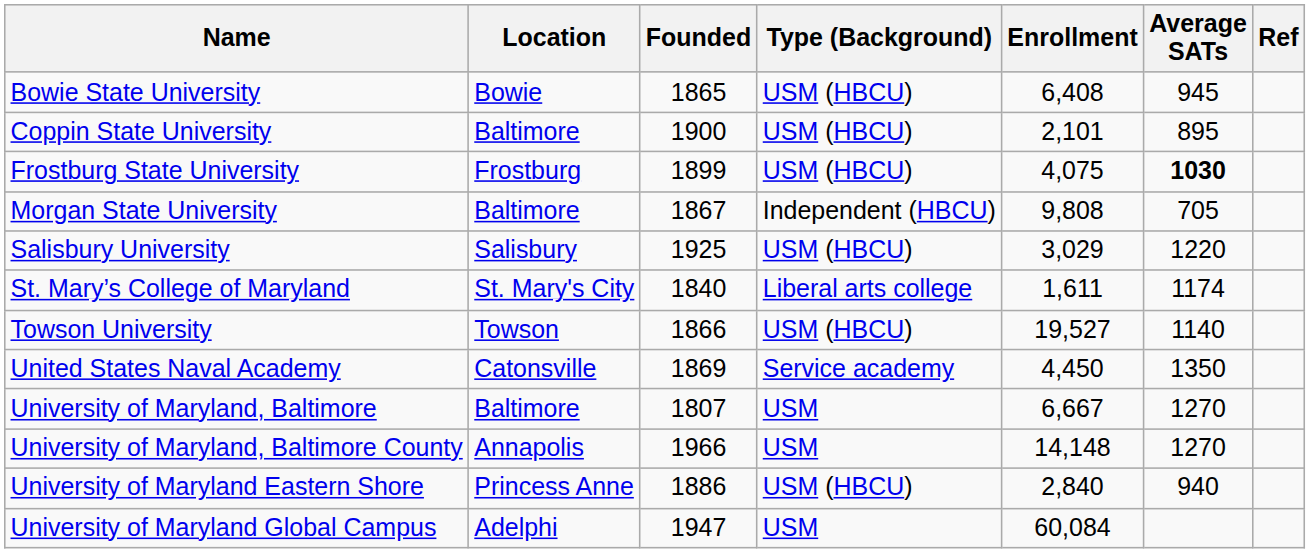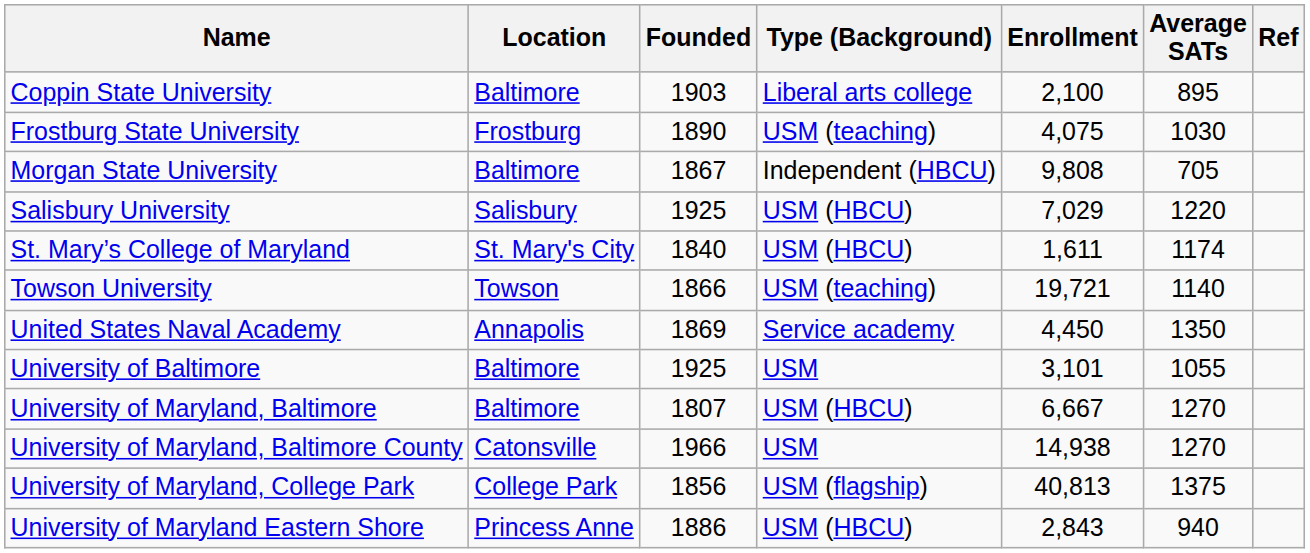- row: Bowie State University | Bowie | 1865 | USM (HBCU) | 6,408 | 945
Coppin State University | Founded: 1900 -> 1903
Coppin State University | Type (Background): USM (HBCU) -> Liberal arts college
Coppin State University | Enrollment: 2,101 -> 2,100
Frostburg State University | Founded: 1899 -> 1890
Frostburg State University | Type (Background): USM (HBCU) -> USM (teaching)
Frostburg State University | Average SATs: bold -> normal
Salisbury University | Enrollment: 3,029 -> 7,029
St. Mary’s College of Maryland | Type (Background): Liberal arts college -> USM (HBCU)
Towson University | Type (Background): USM (HBCU) -> USM (teaching)
Towson University | Enrollment: 19,527 -> 19,721
United States Naval Academy | Location: Catonsville -> Annapolis
+ row: University of Baltimore | Baltimore | 1925 | USM | 3,101 | 1055
University of Maryland, Baltimore | Type (Background): USM -> USM (HBCU)
University of Maryland, Baltimore County | Location: Annapolis -> Catonsville
University of Maryland, Baltimore County | Enrollment: 14,148 -> 14,938
+ row: University of Maryland, College Park | College Park | 1856 | USM (flagship) | 40,813 | 1375
University of Maryland Eastern Shore | Enrollment: 2,840 -> 2,843
- row: University of Maryland Global Campus | Adelphi | 1947 | USM | 60,084
